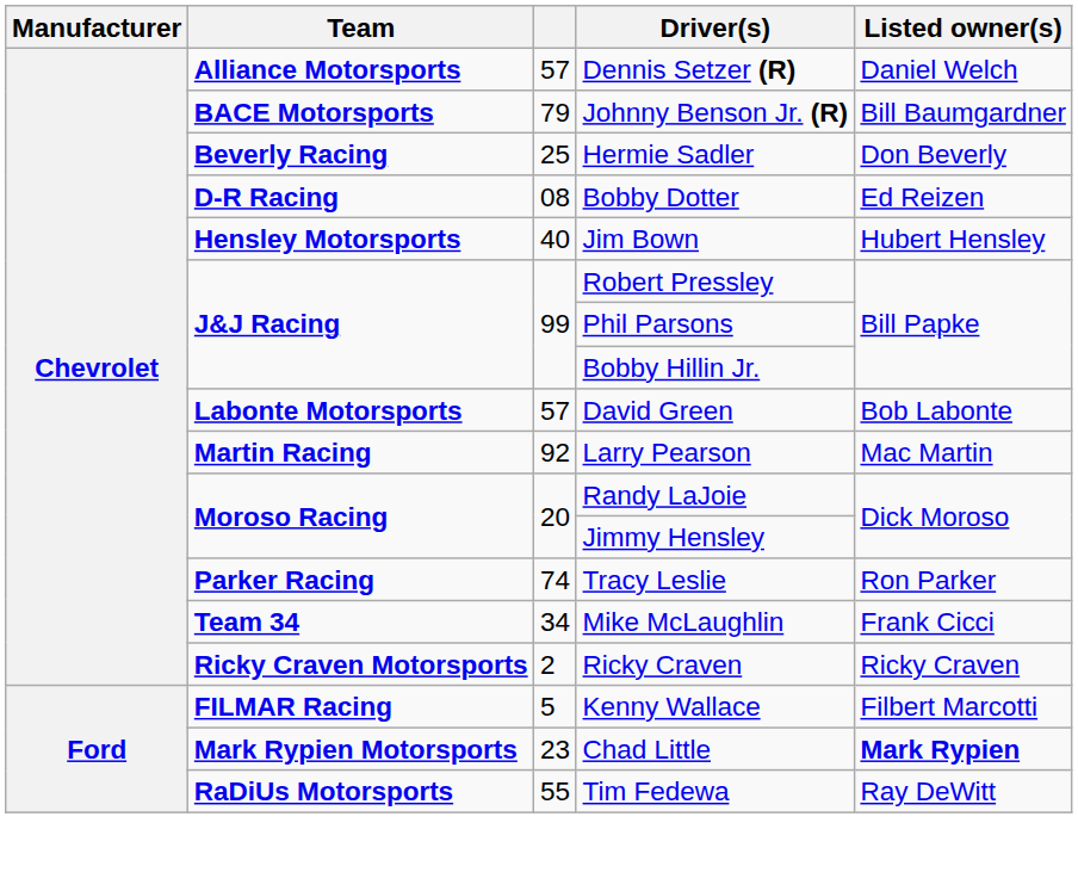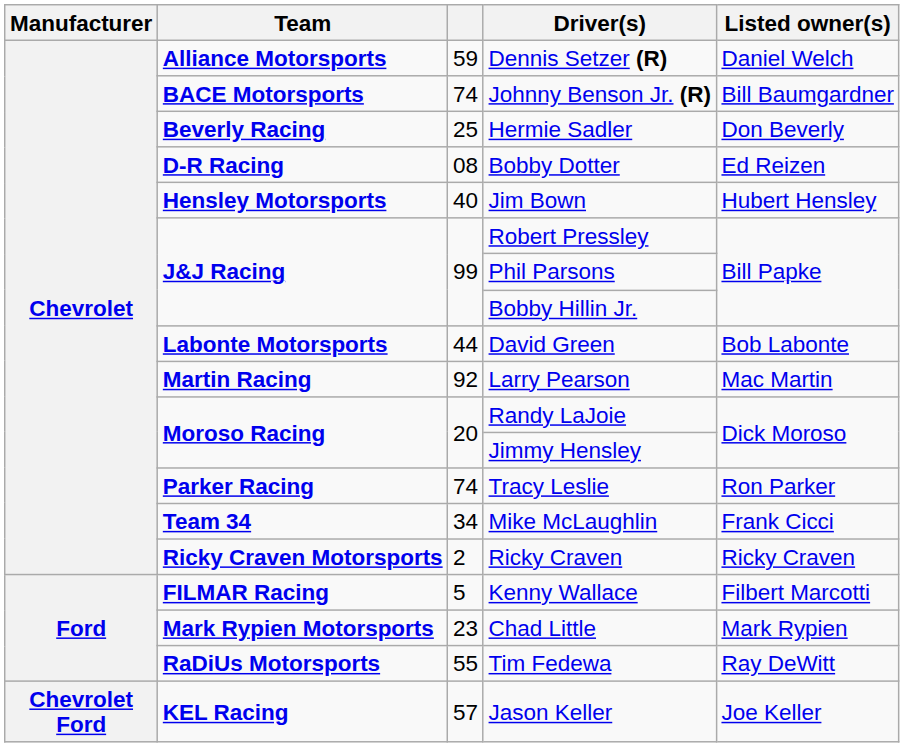Dennis Setzer (R) | column 3: 57 -> 59
Johnny Benson Jr. (R) | column 3: 79 -> 74
David Green | column 3: 57 -> 44
Chad Little | Listed owner(s): bold -> normal
+ row: Chevrolet Ford | KEL Racing | 57 | Jason Keller | Joe Keller
